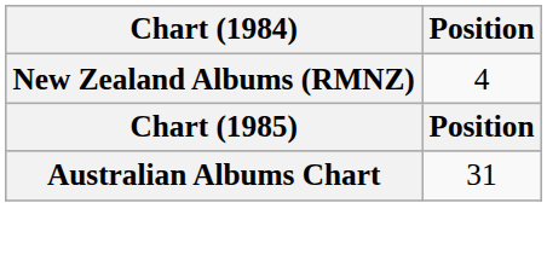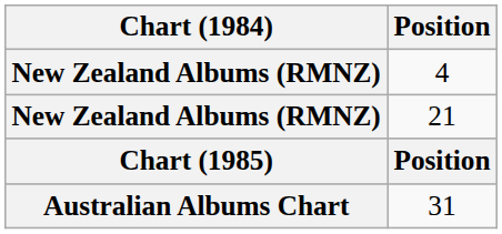+ row: New Zealand Albums (RMNZ) | 21
